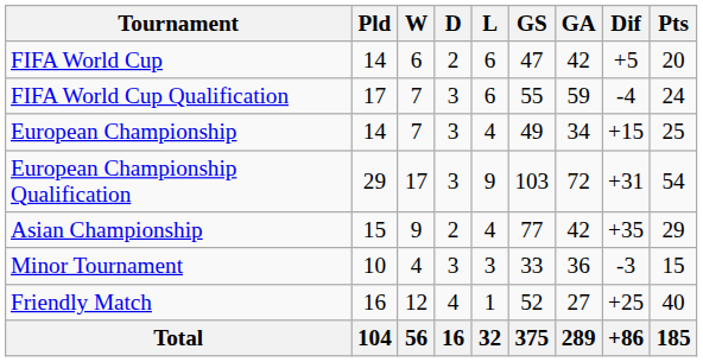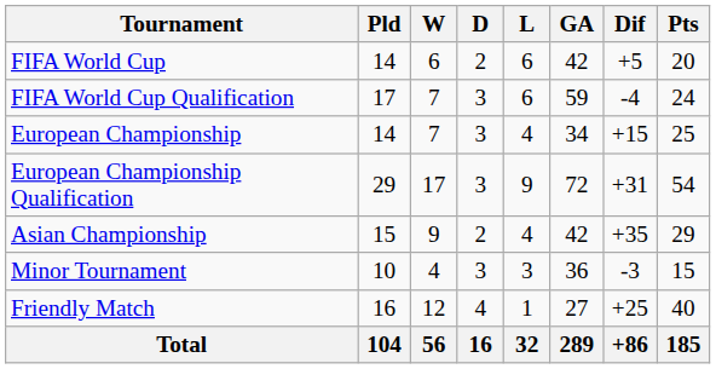- column: GS | 47 | 55 | 49 | 103 | 77 | 33 | 52 | 375
